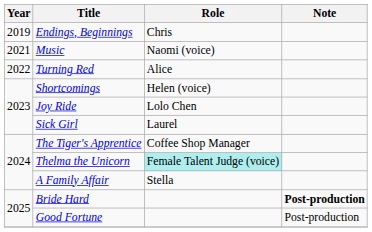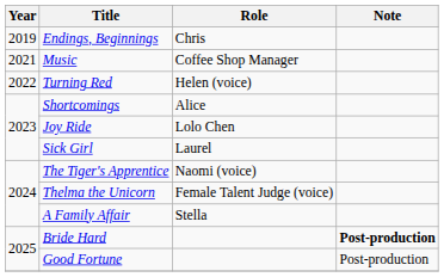Music | Role: Naomi (voice) -> Coffee Shop Manager
Turning Red | Role: Alice -> Helen (voice)
Shortcomings | Role: Helen (voice) -> Alice
The Tiger's Apprentice | Role: Coffee Shop Manager -> Naomi (voice)
Thelma the Unicorn | Role: paleturquoise background -> no background
